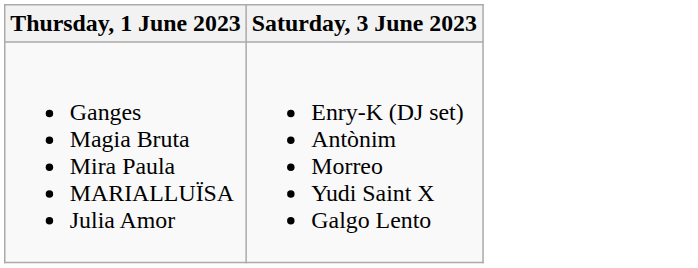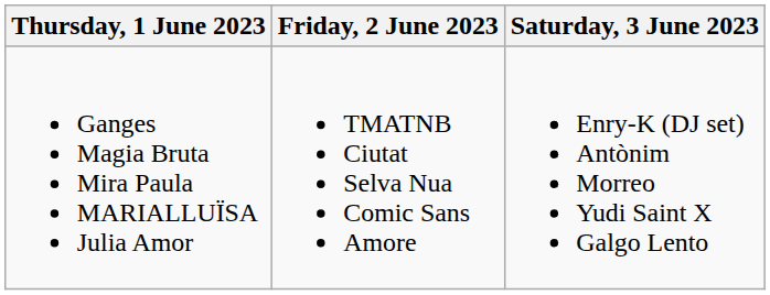+ column: Friday, 2 June 2023 | TMATNB Ciutat Selva Nua Comic Sans Amore
